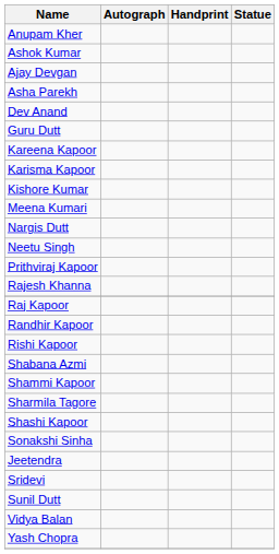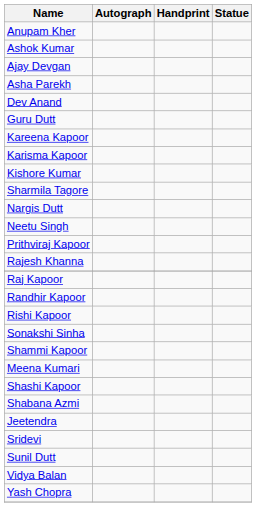rows swapped: Meena Kumari <-> Sharmila Tagore
rows swapped: Shabana Azmi <-> Sonakshi Sinha
